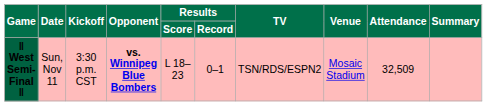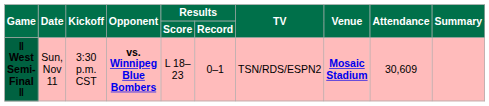ǁ West Semi-Final ǁ | Venue: normal -> bold
ǁ West Semi-Final ǁ | Attendance: 32,509 -> 30,609
